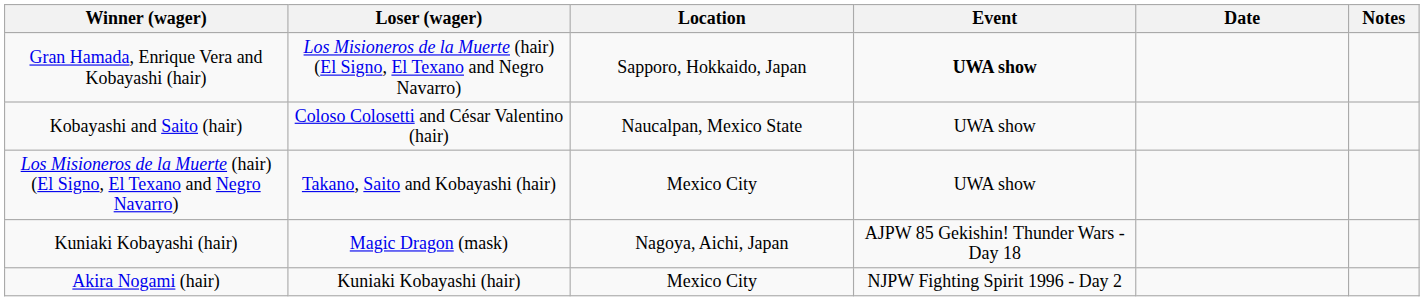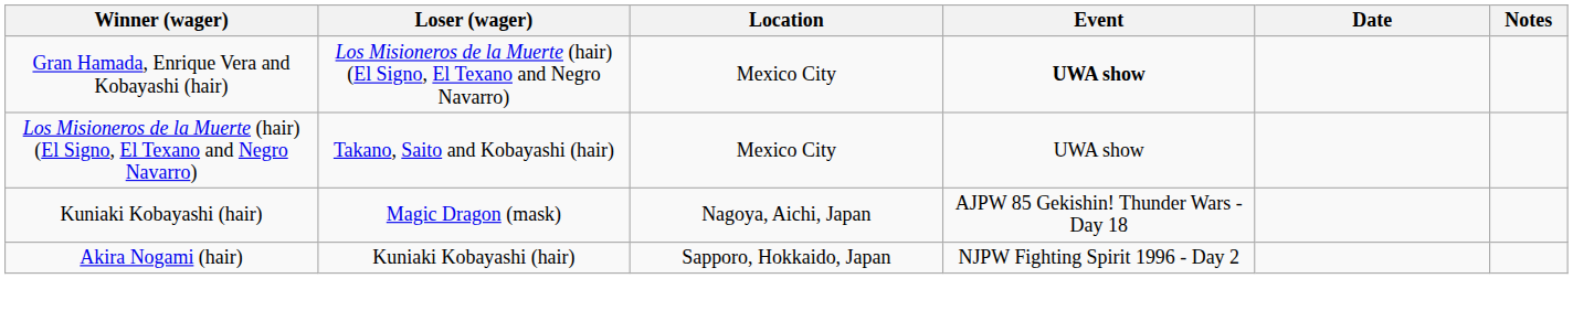Gran Hamada, Enrique Vera and Kobayashi (hair) | Location: Sapporo, Hokkaido, Japan -> Mexico City
- row: Kobayashi and Saito (hair) | Coloso Colosetti and César Valentino (hair) | Naucalpan, Mexico State | UWA show
Akira Nogami (hair) | Location: Mexico City -> Sapporo, Hokkaido, Japan
